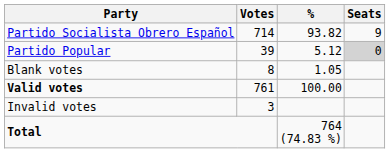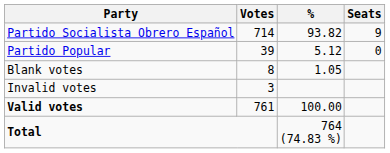Partido Popular | Seats: lightgrey background -> no background
rows swapped: Valid votes <-> Invalid votes
